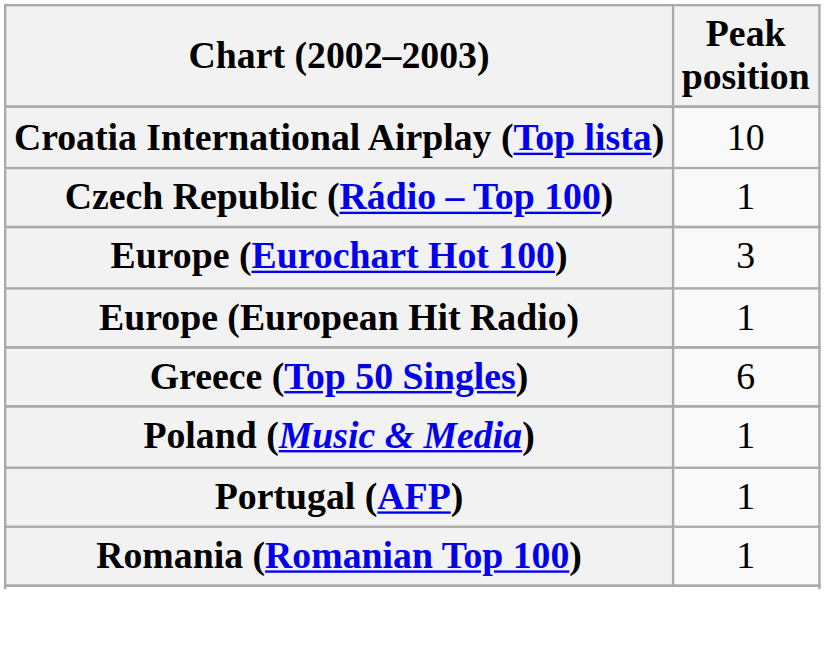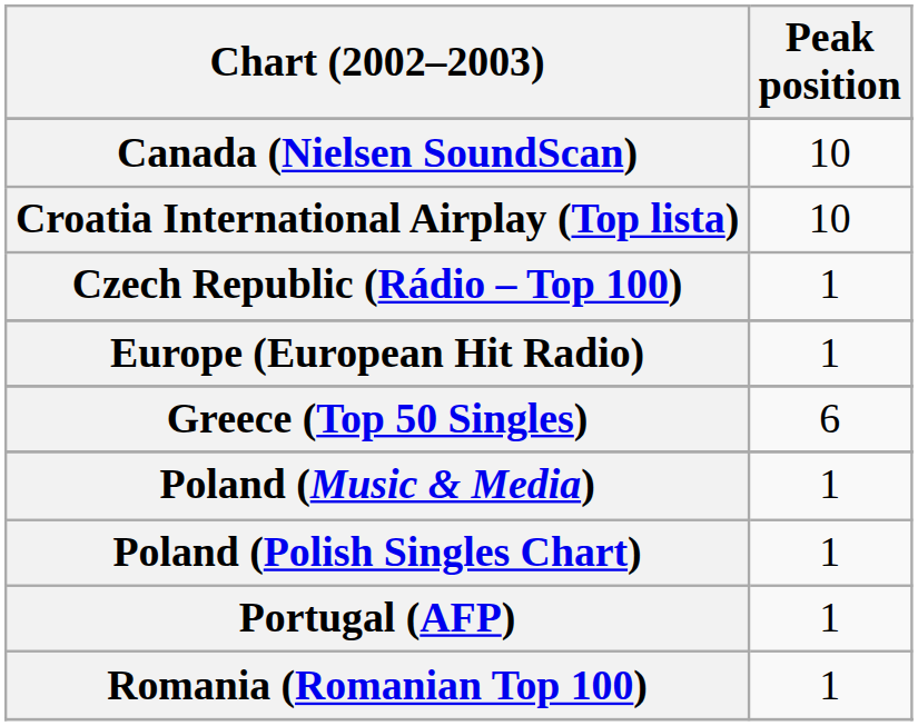+ row: Canada (Nielsen SoundScan) | 10
- row: Europe (Eurochart Hot 100) | 3
+ row: Poland (Polish Singles Chart) | 1
